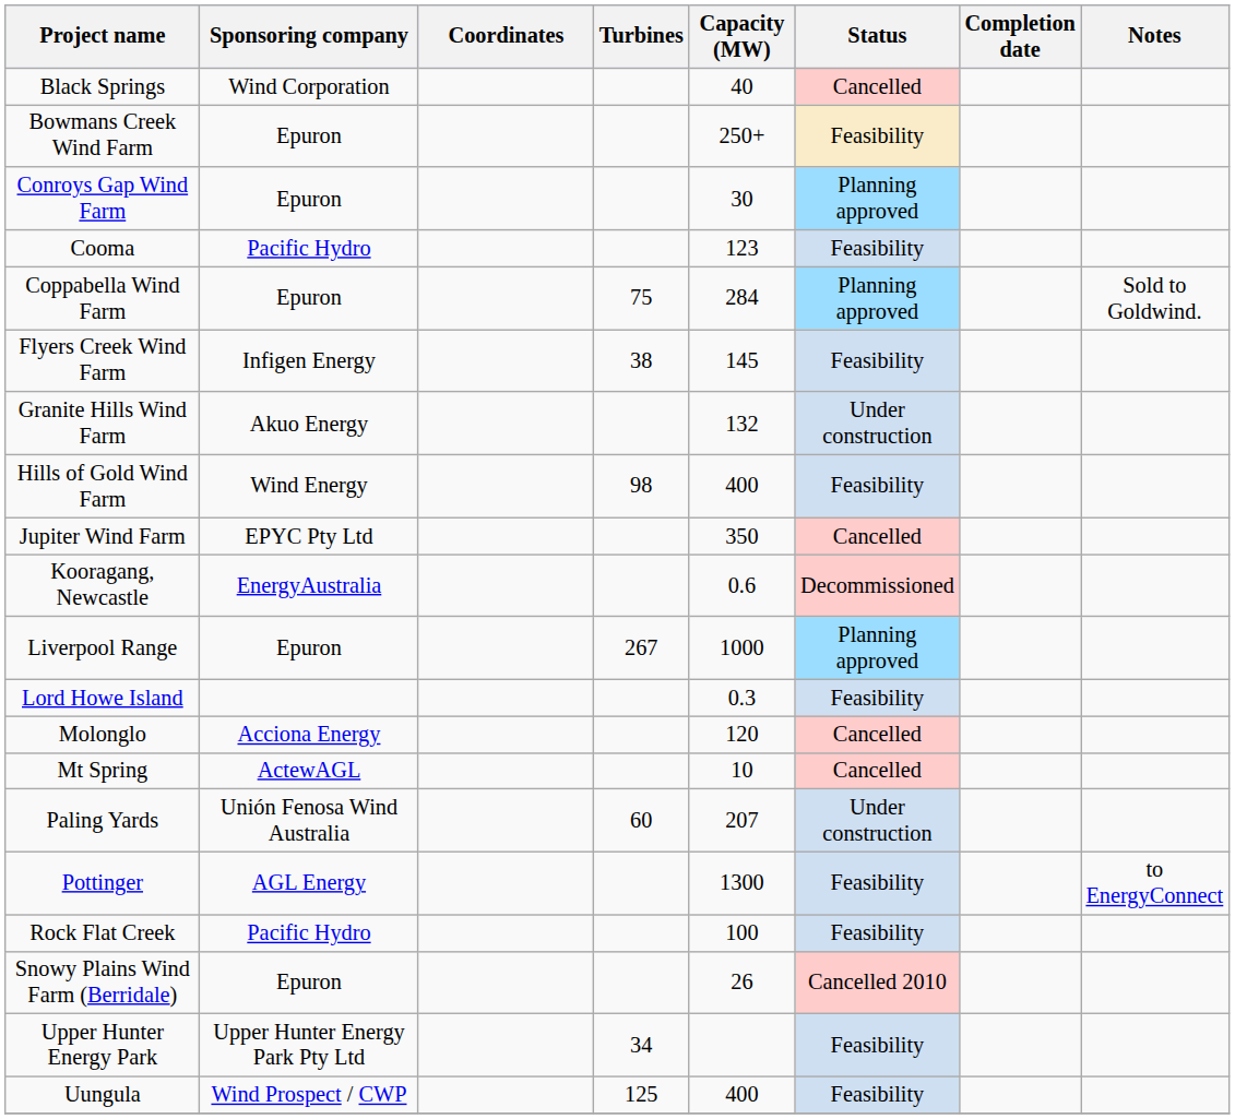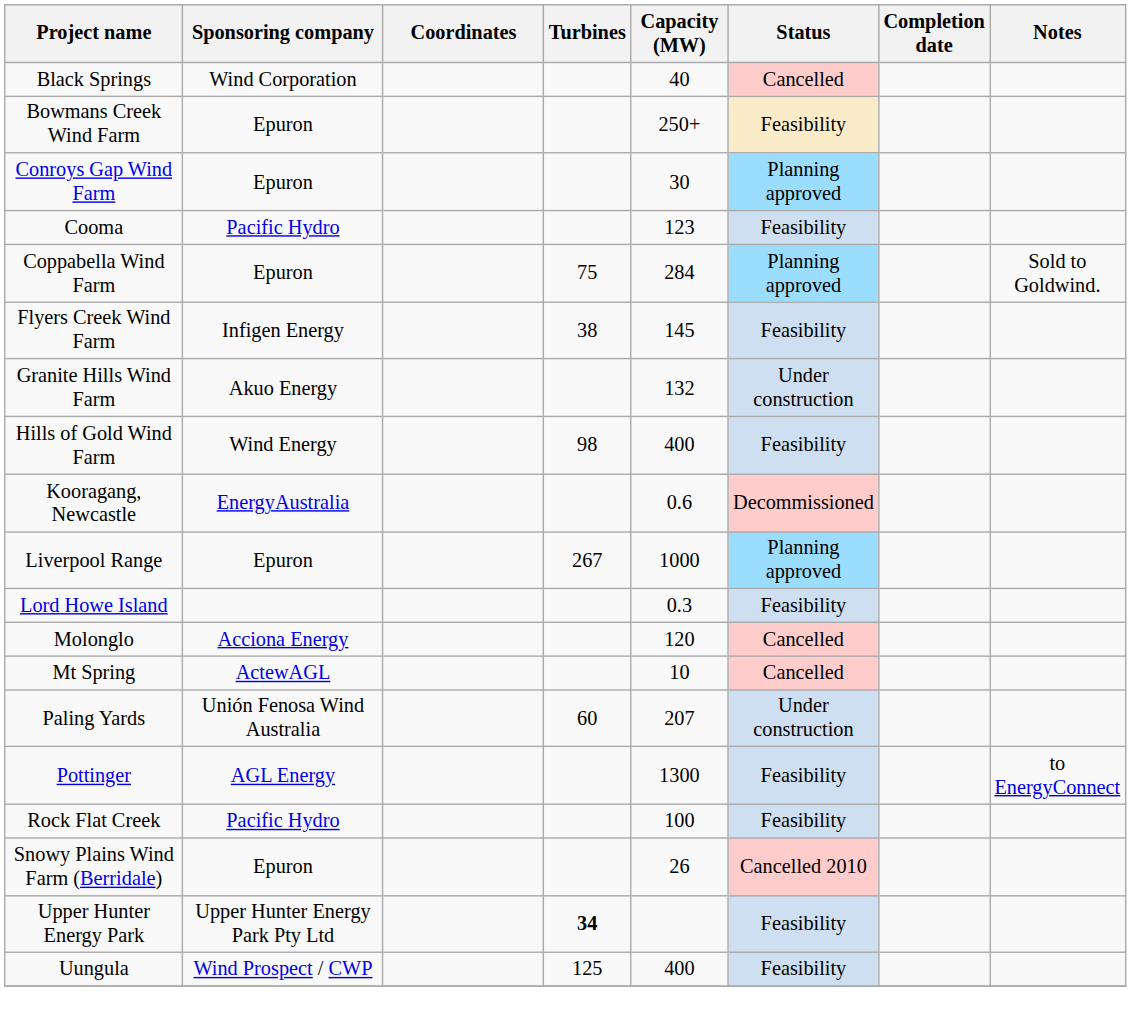- row: Jupiter Wind Farm | EPYC Pty Ltd | 350 | Cancelled
Upper Hunter Energy Park | Turbines: normal -> bold
